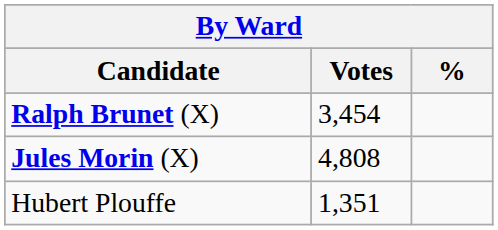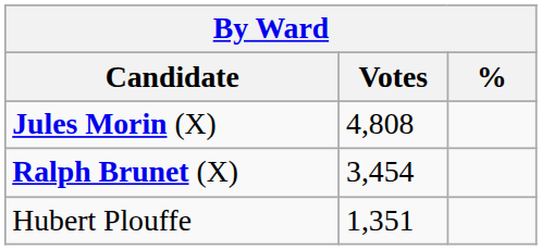rows swapped: Jules Morin (X) <-> Ralph Brunet (X)
